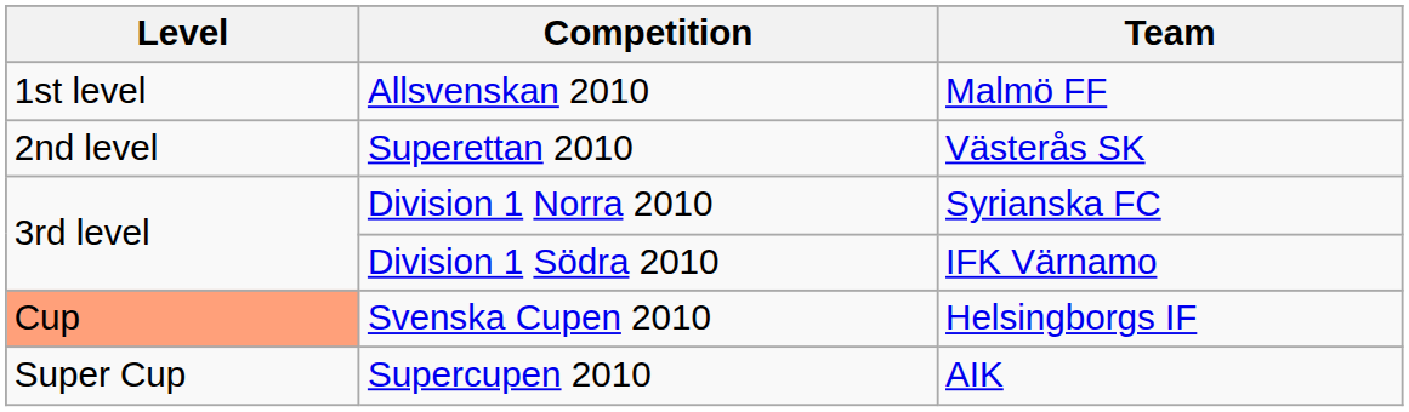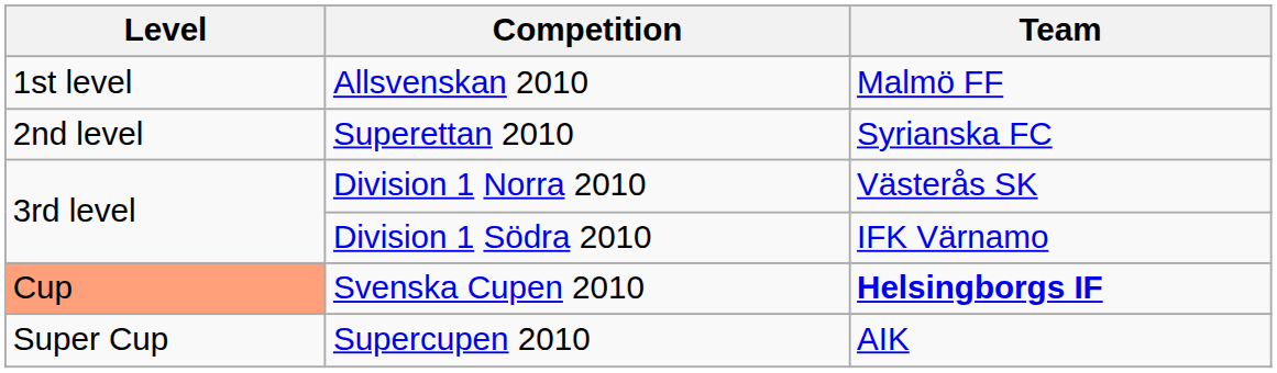Superettan 2010 | Team: Västerås SK -> Syrianska FC
Division 1 Norra 2010 | Team: Syrianska FC -> Västerås SK
Svenska Cupen 2010 | Team: normal -> bold
